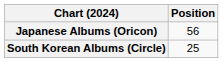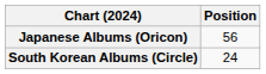South Korean Albums (Circle) | Position: 25 -> 24
